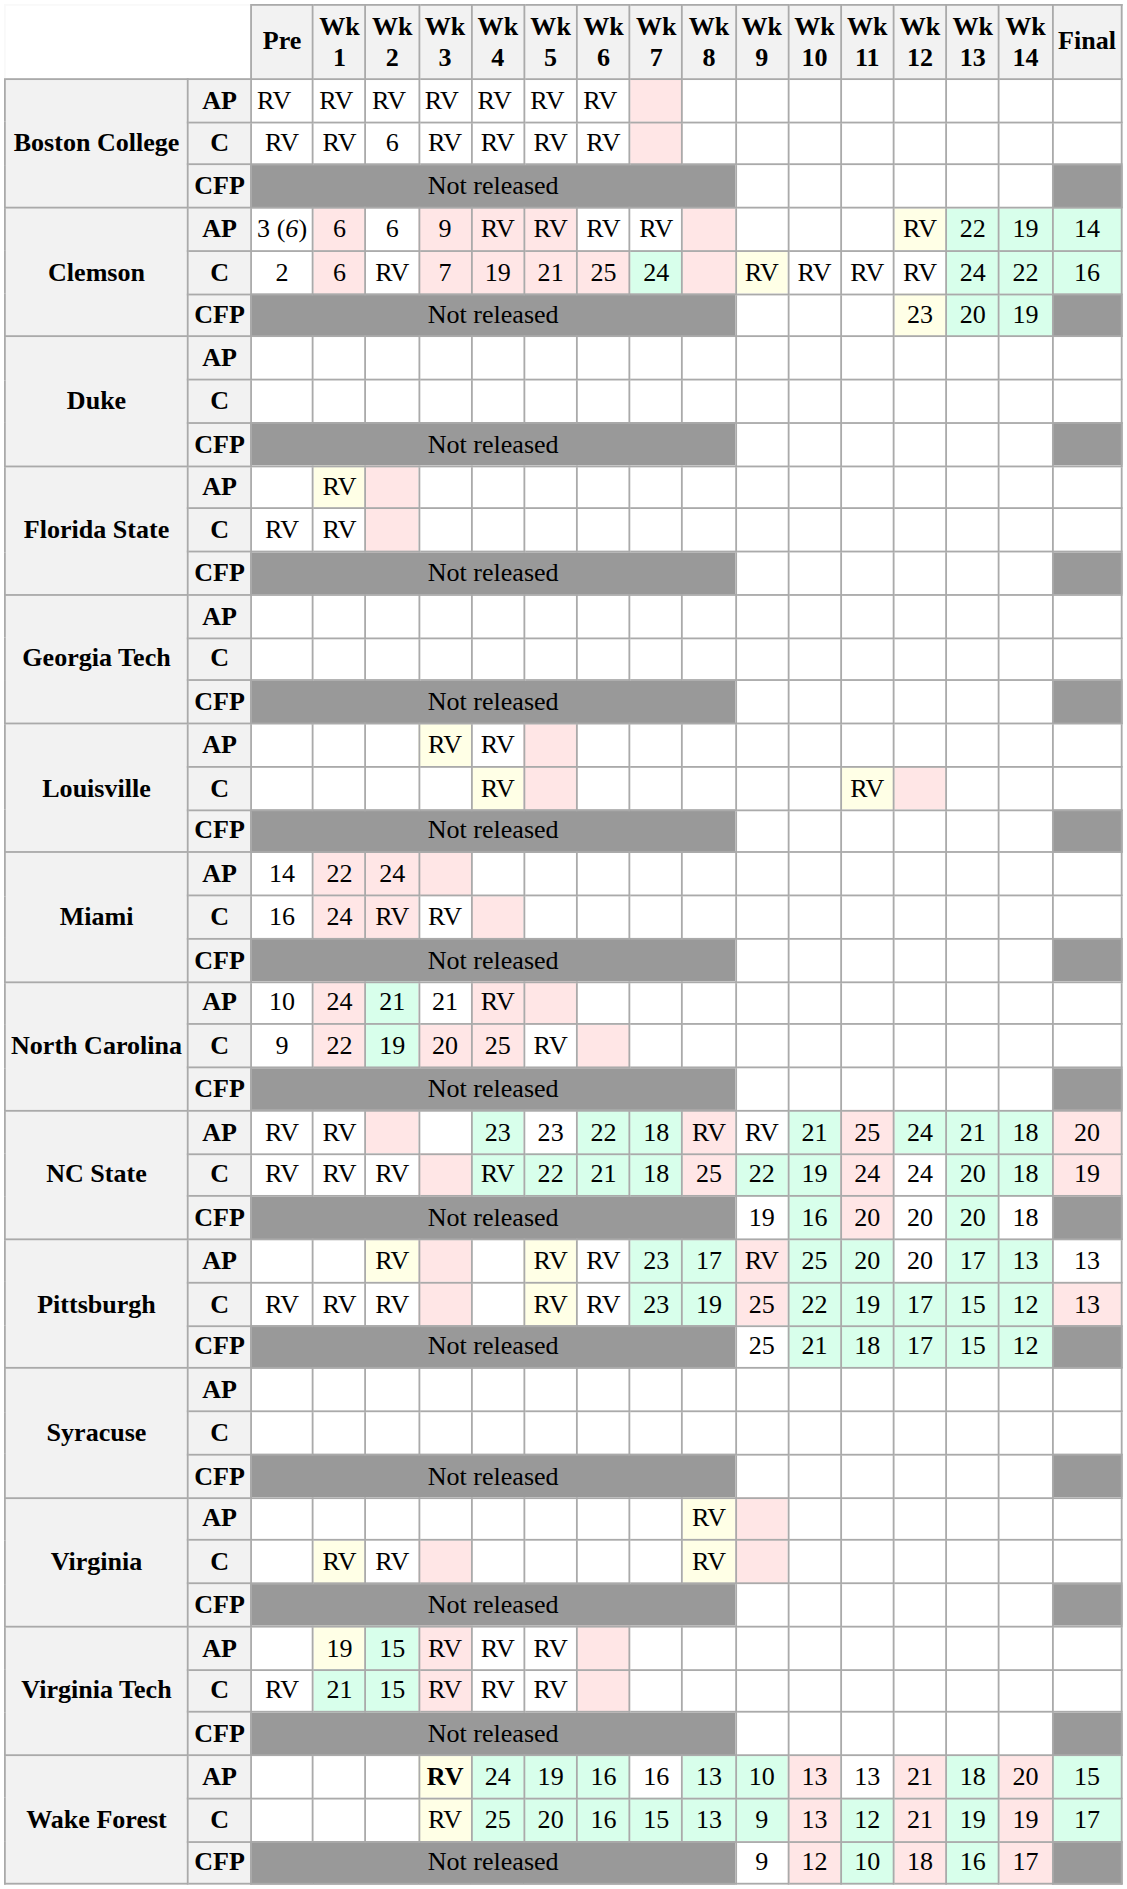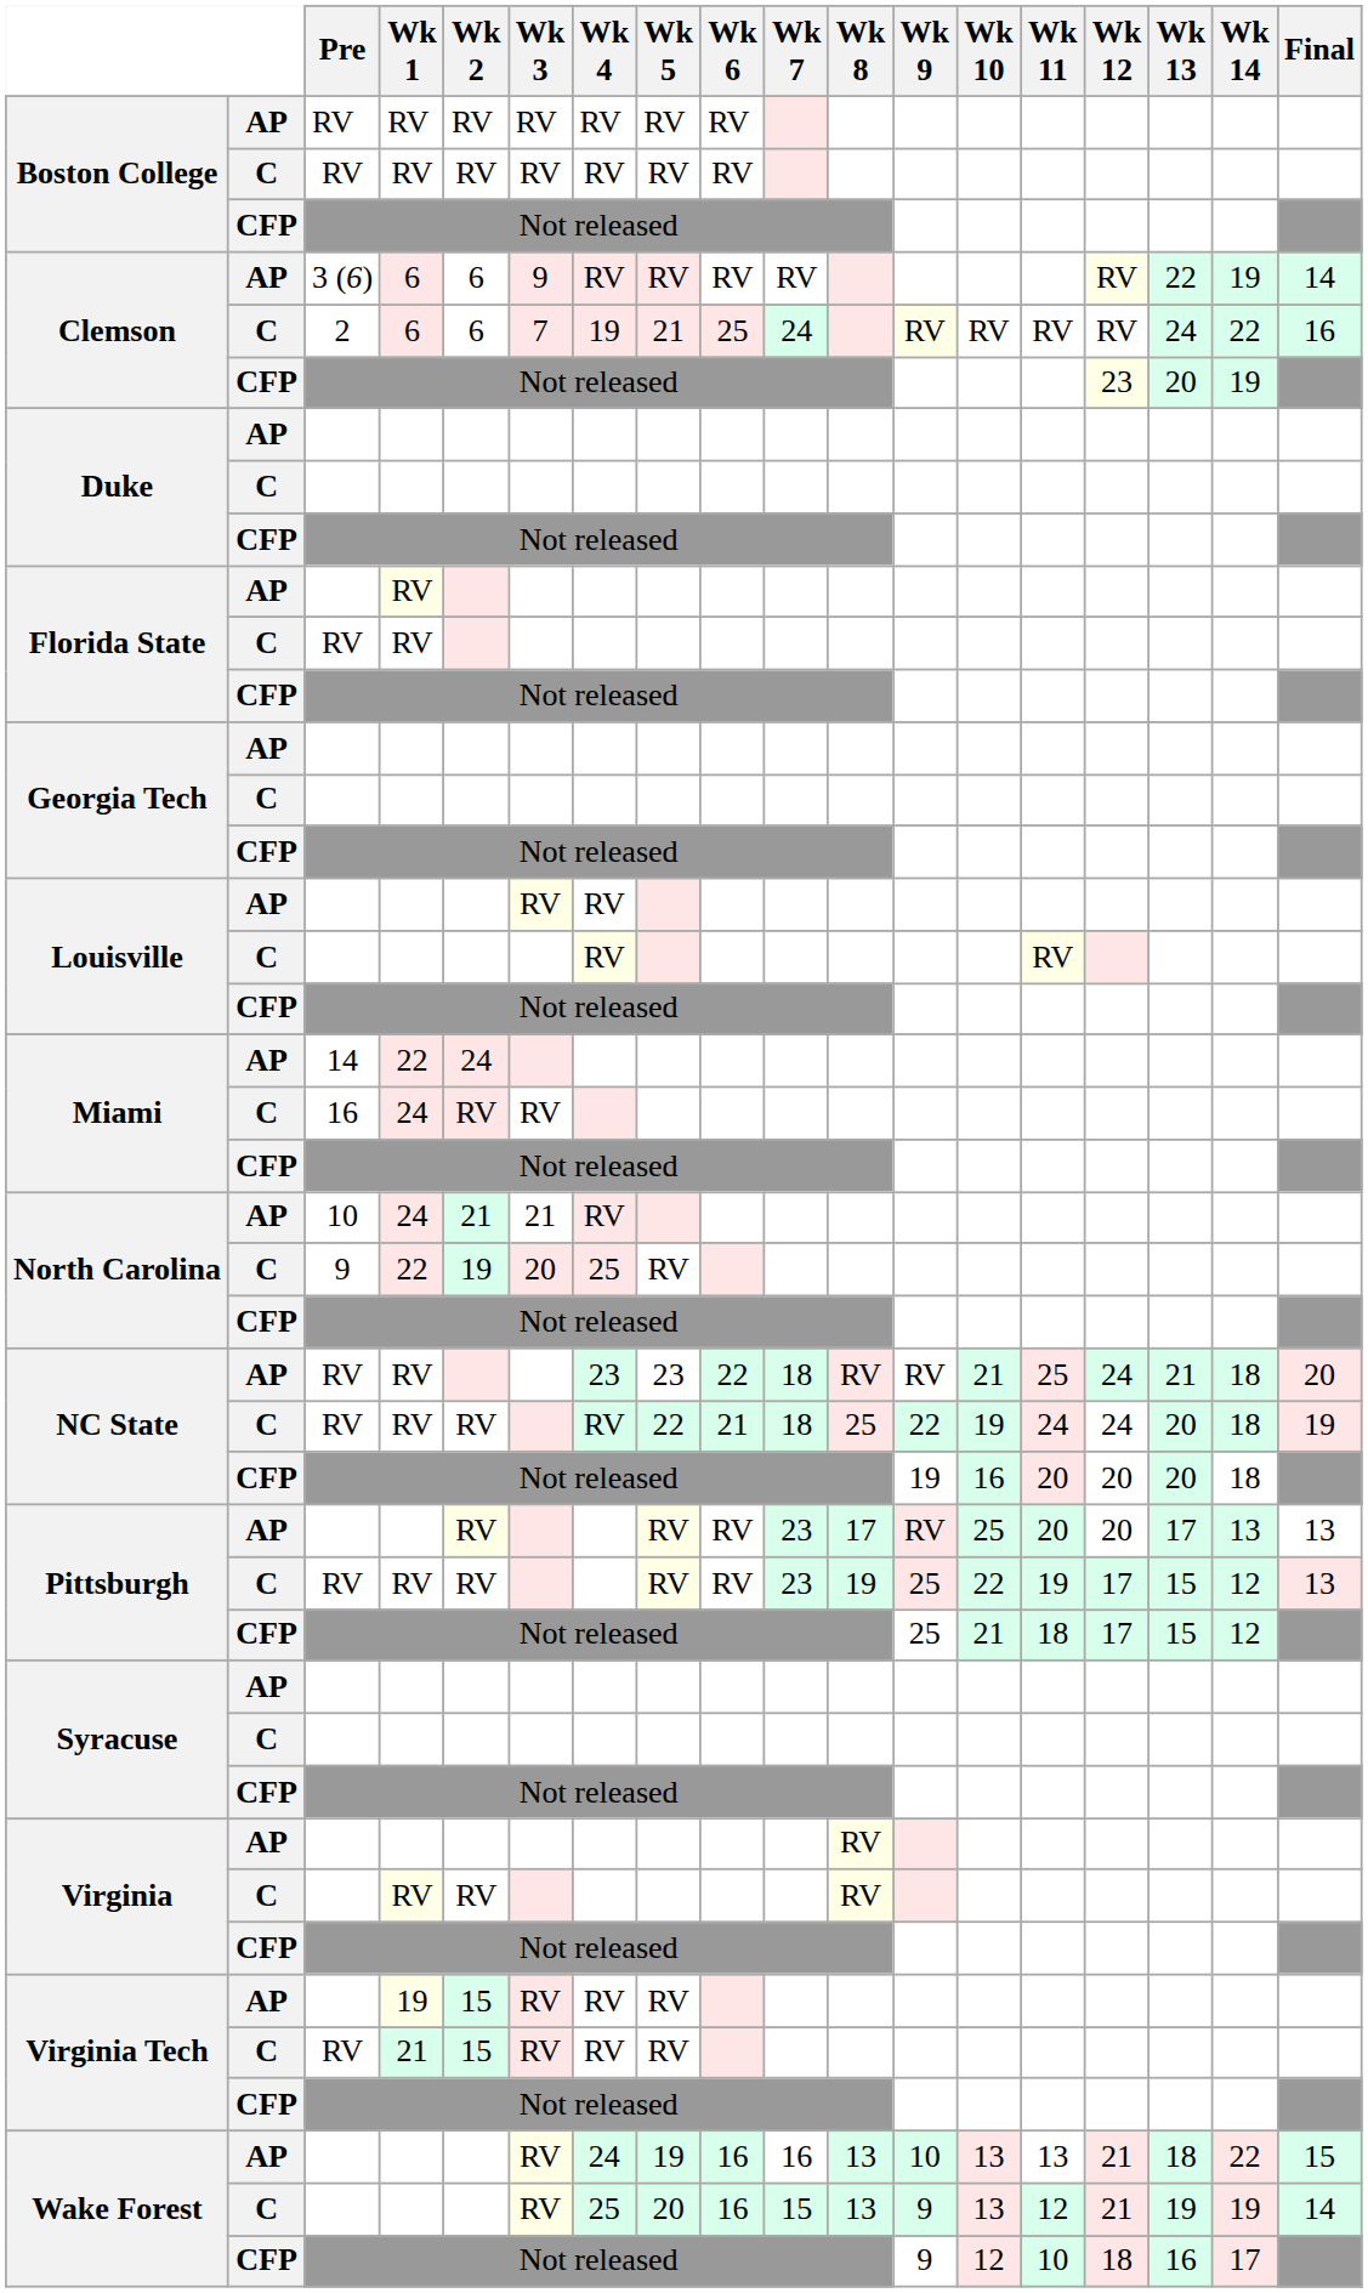Boston College / C | Wk 2: 6 -> RV
Clemson / C | Wk 2: RV -> 6
Wake Forest / AP | Wk 3: bold -> normal
Wake Forest / AP | Wk 14: 20 -> 22
Wake Forest / C | Final: 17 -> 14
